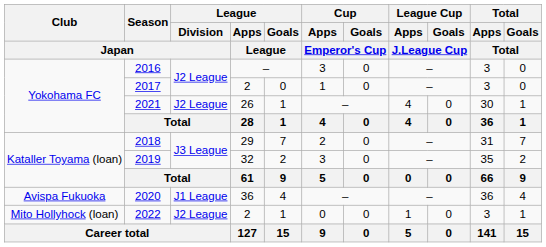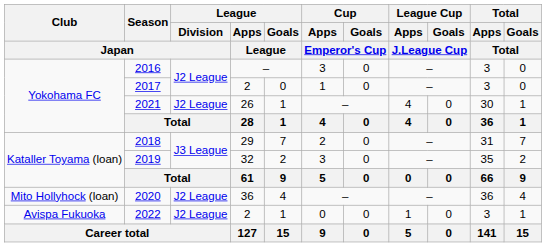2020 | Club / Japan: Avispa Fukuoka -> Mito Hollyhock (loan)
2020 | League / Division / Japan: J1 League -> J2 League
2022 | Club / Japan: Mito Hollyhock (loan) -> Avispa Fukuoka
